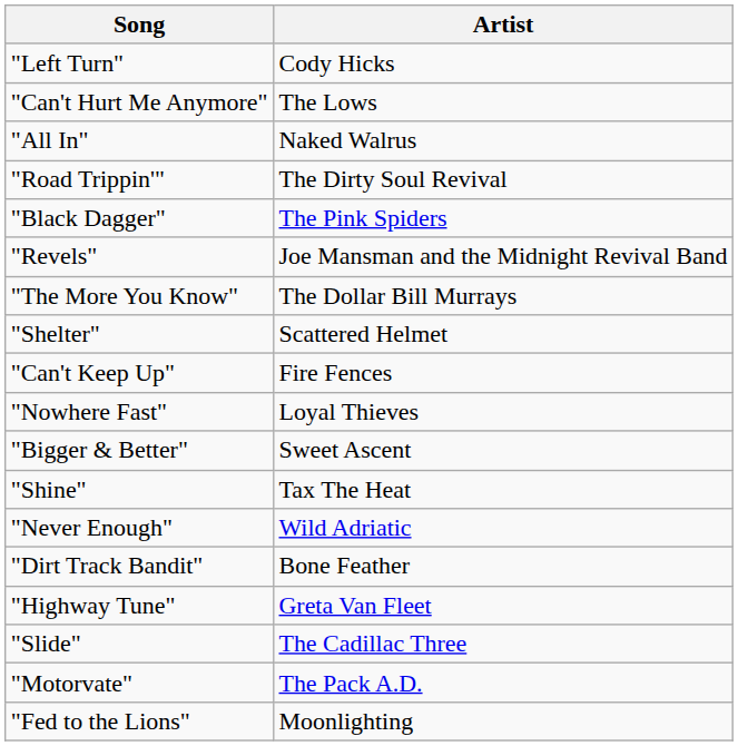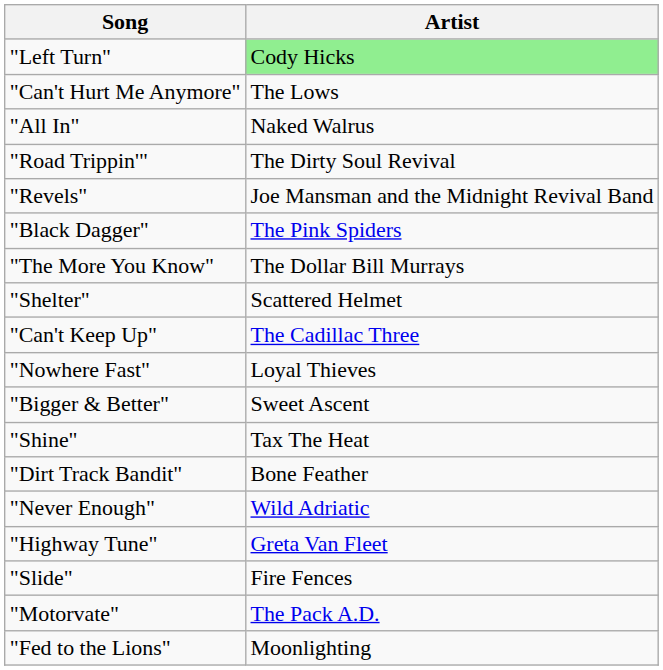"Left Turn" | Artist: no background -> lightgreen background
rows swapped: "Revels" <-> "Black Dagger"
"Can't Keep Up" | Artist: Fire Fences -> The Cadillac Three
rows swapped: "Dirt Track Bandit" <-> "Never Enough"
"Slide" | Artist: The Cadillac Three -> Fire Fences
